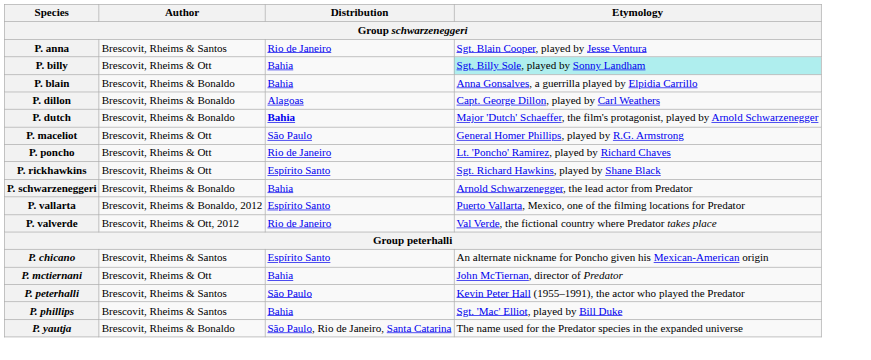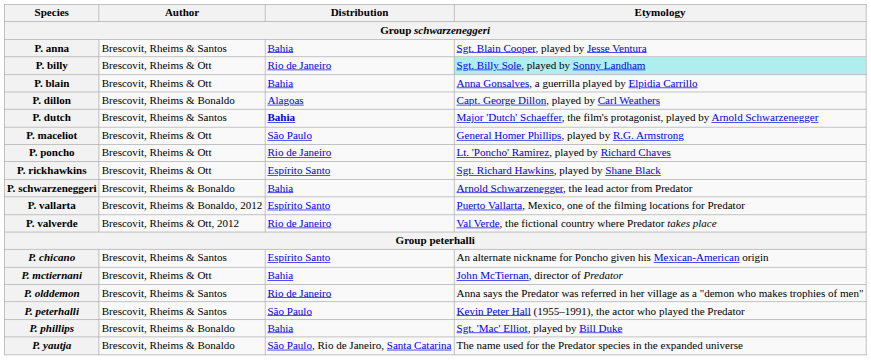P. anna | Distribution: Rio de Janeiro -> Bahia
P. billy | Distribution: Bahia -> Rio de Janeiro
P. blain | Author: Brescovit, Rheims & Bonaldo -> Brescovit, Rheims & Ott
P. dutch | Author: Brescovit, Rheims & Bonaldo -> Brescovit, Rheims & Santos
+ row: P. olddemon | Brescovit, Rheims & Santos | Rio de Janeiro | Anna says the Predator was referred in her village as a "demon who makes trophies of men"
P. phillips | Author: Brescovit, Rheims & Santos -> Brescovit, Rheims & Bonaldo
